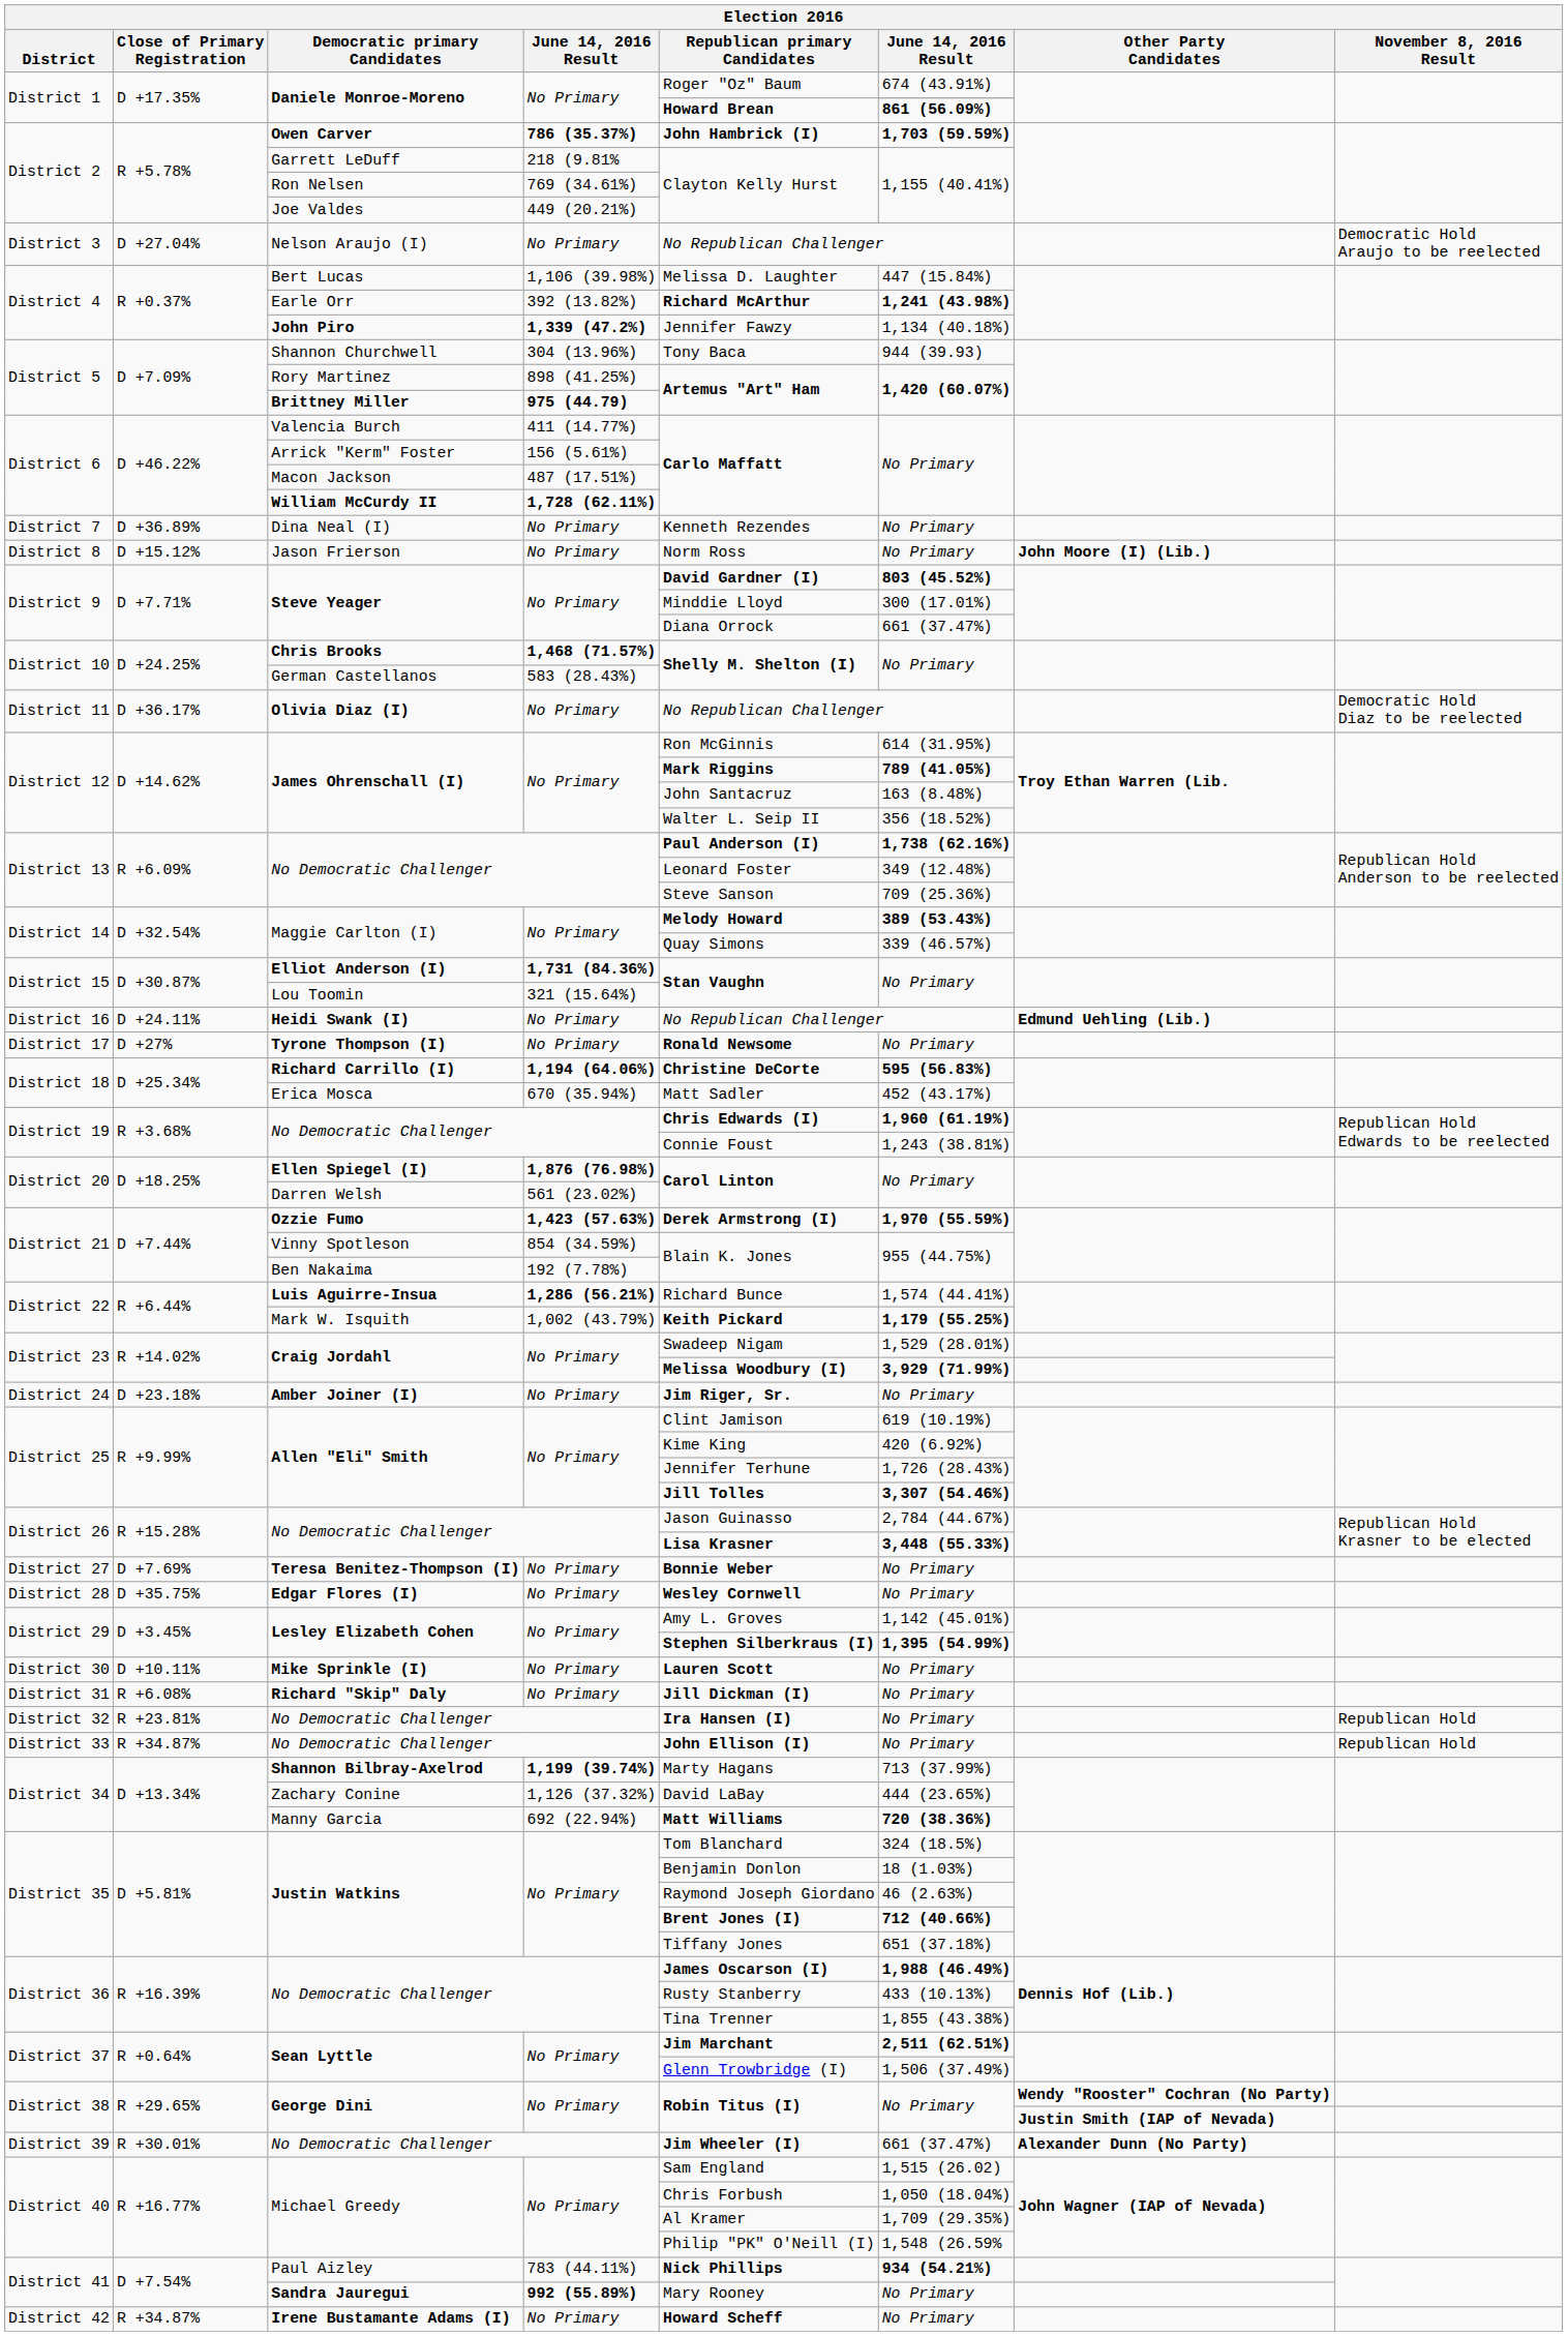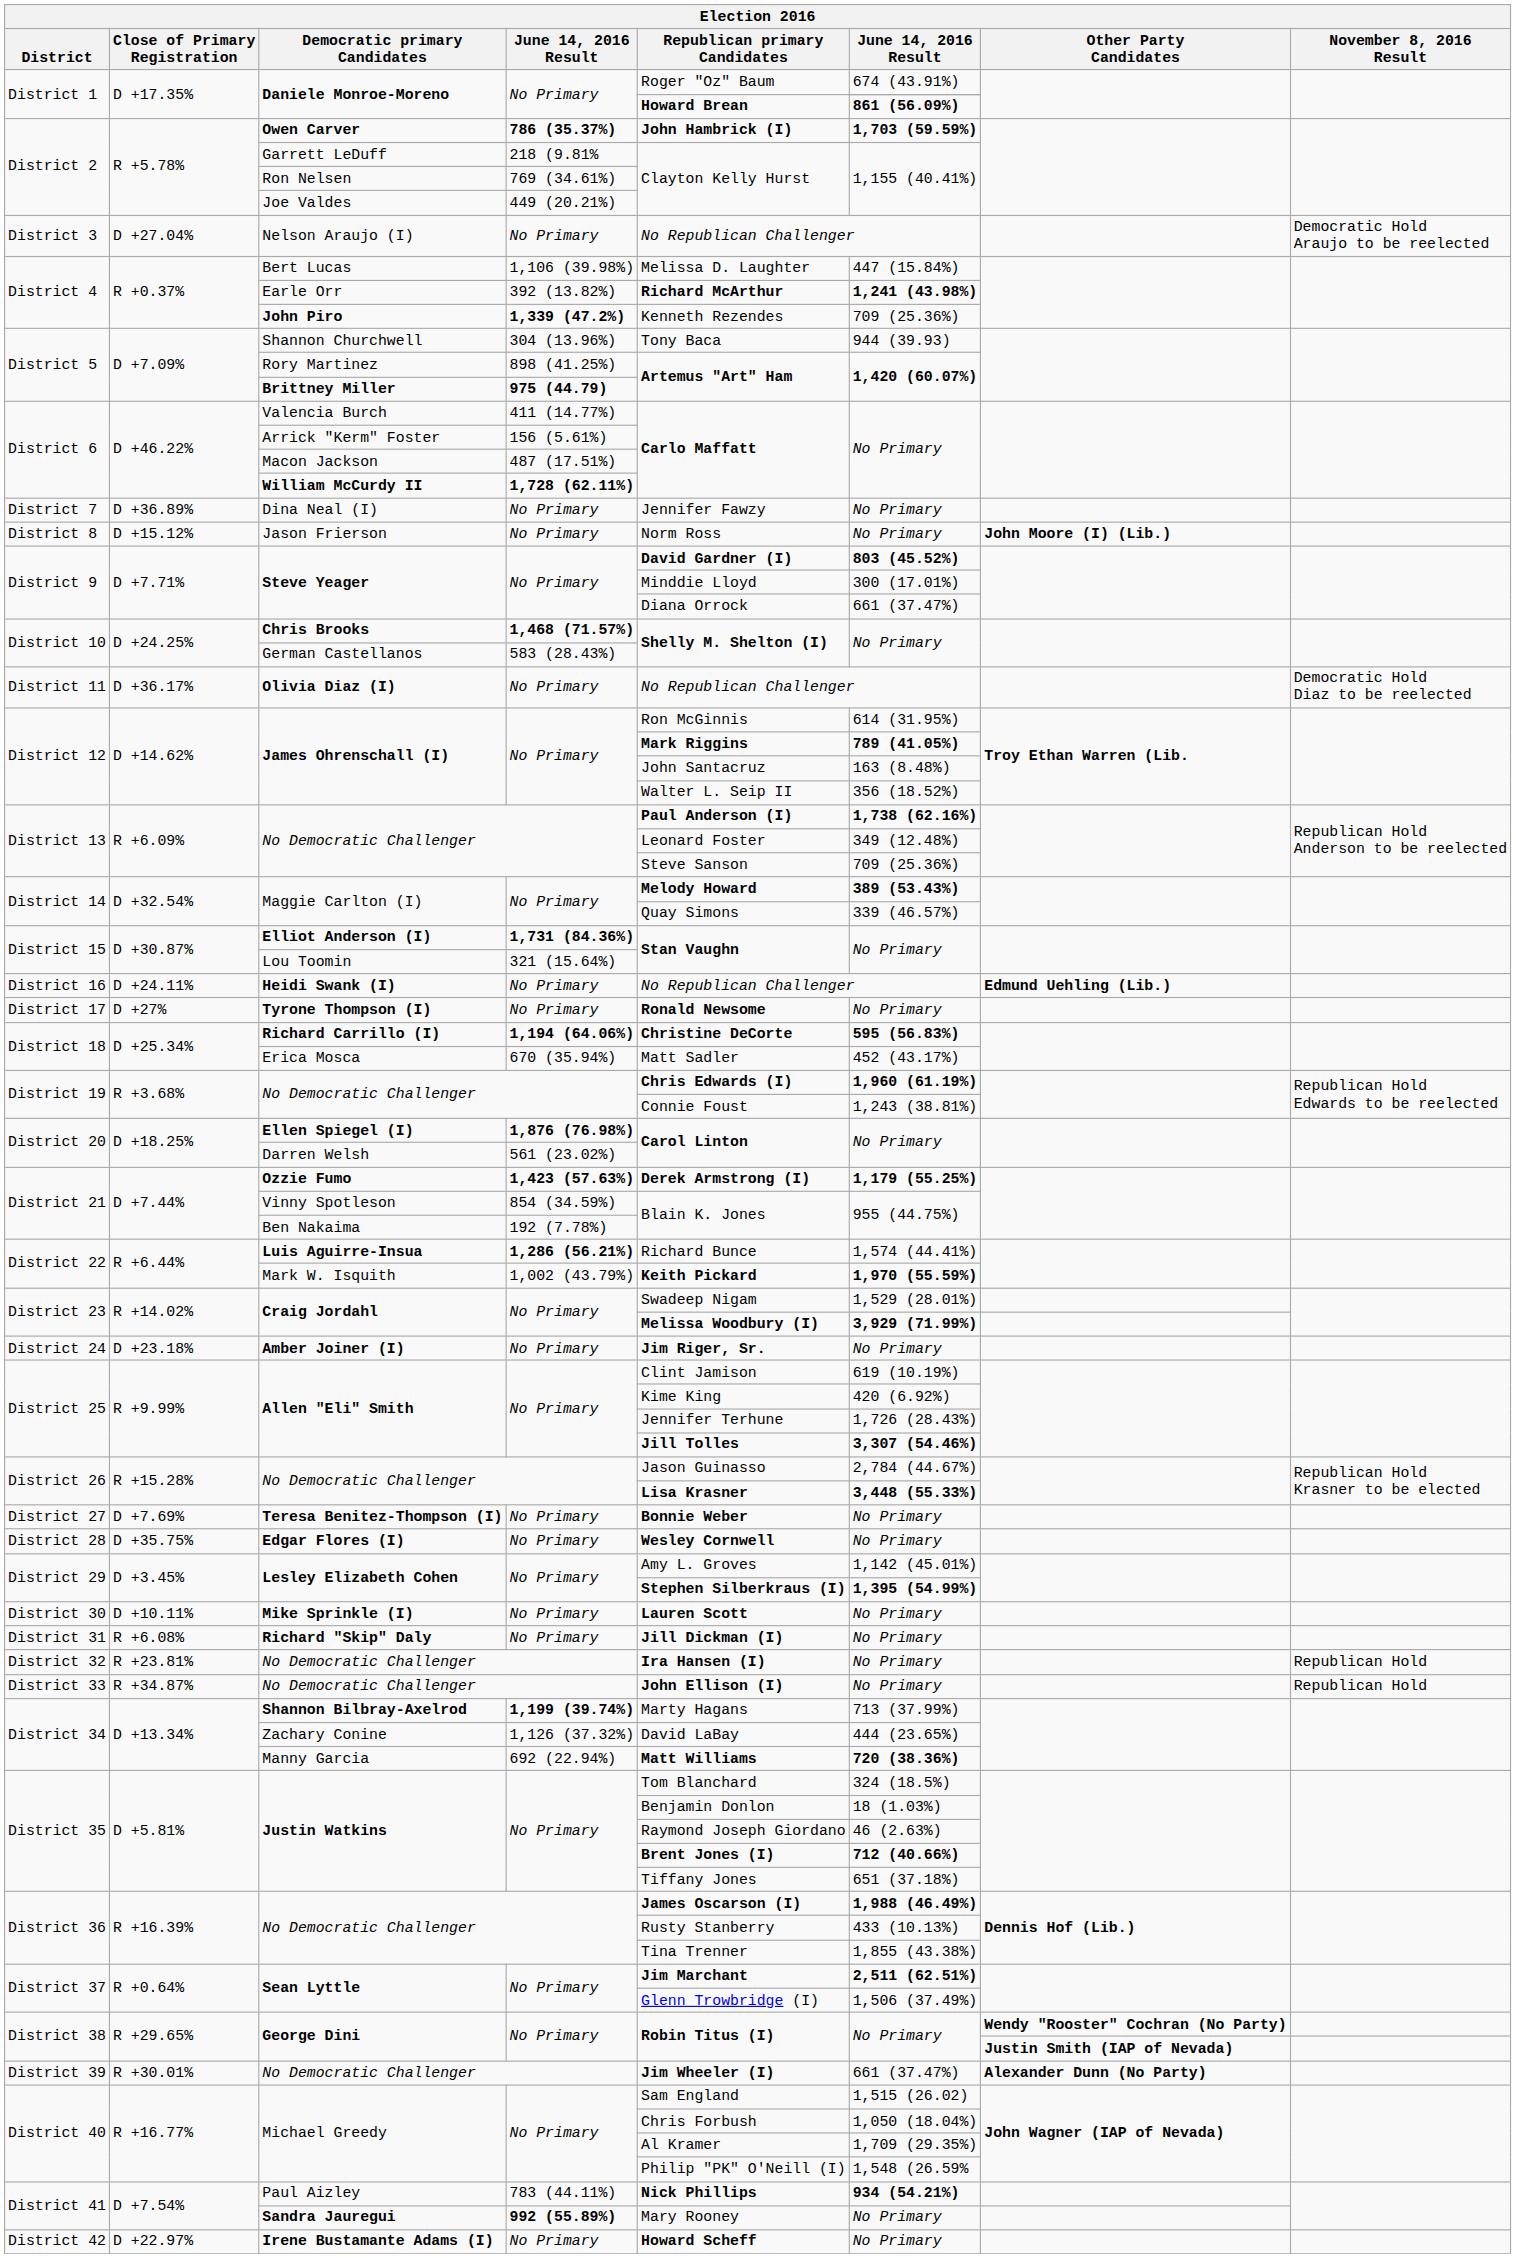John Piro | Republican primary Candidates: Jennifer Fawzy -> Kenneth Rezendes
John Piro | column 6: 1,134 (40.18%) -> 709 (25.36%)
Dina Neal (I) | Republican primary Candidates: Kenneth Rezendes -> Jennifer Fawzy
Ozzie Fumo | column 6: 1,970 (55.59%) -> 1,179 (55.25%)
Mark W. Isquith | column 6: 1,179 (55.25%) -> 1,970 (55.59%)
Irene Bustamante Adams (I) | Close of Primary Registration: R +34.87% -> D +22.97%
